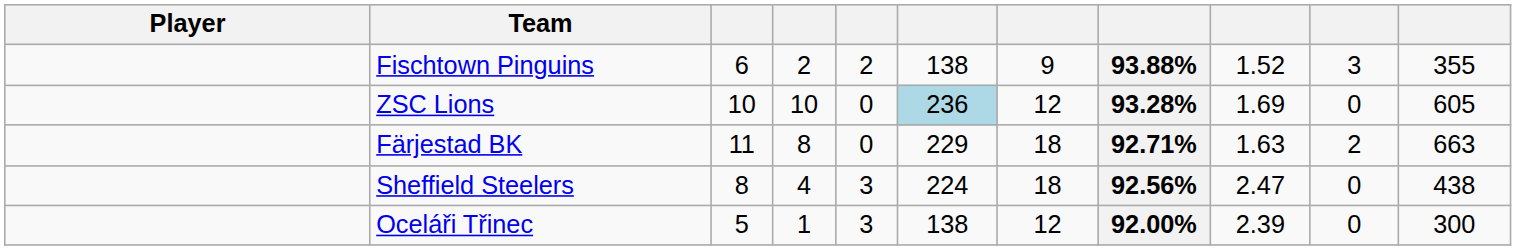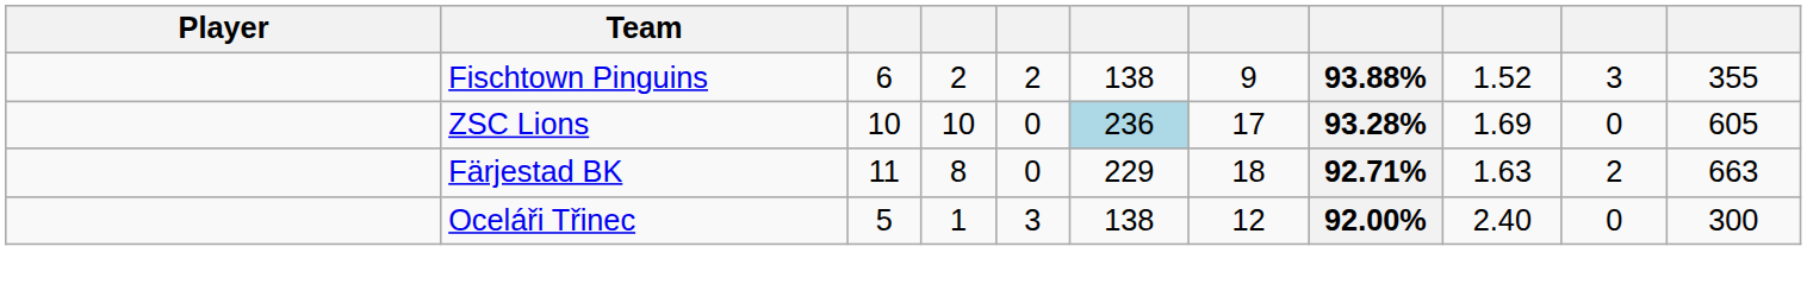ZSC Lions | column 7: 12 -> 17
- row: Sheffield Steelers | 8 | 4 | 3 | 224 | 18 | 92.56% | 2.47 | 0 | 438
Oceláři Třinec | column 9: 2.39 -> 2.40
